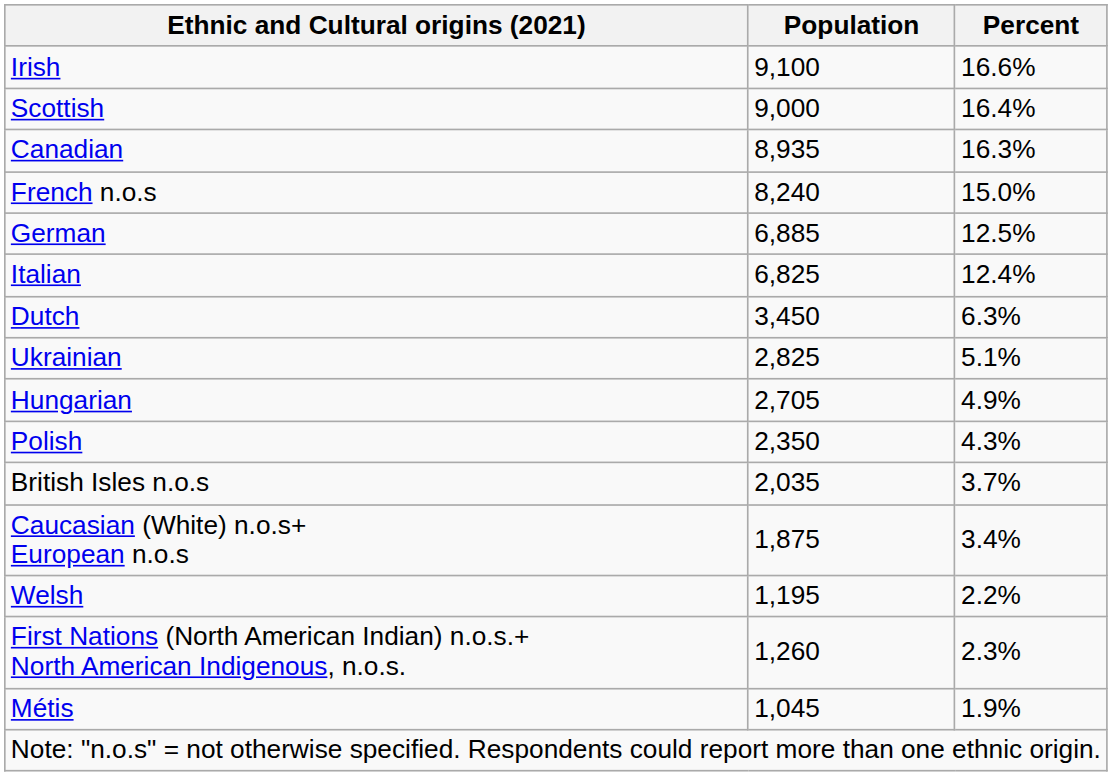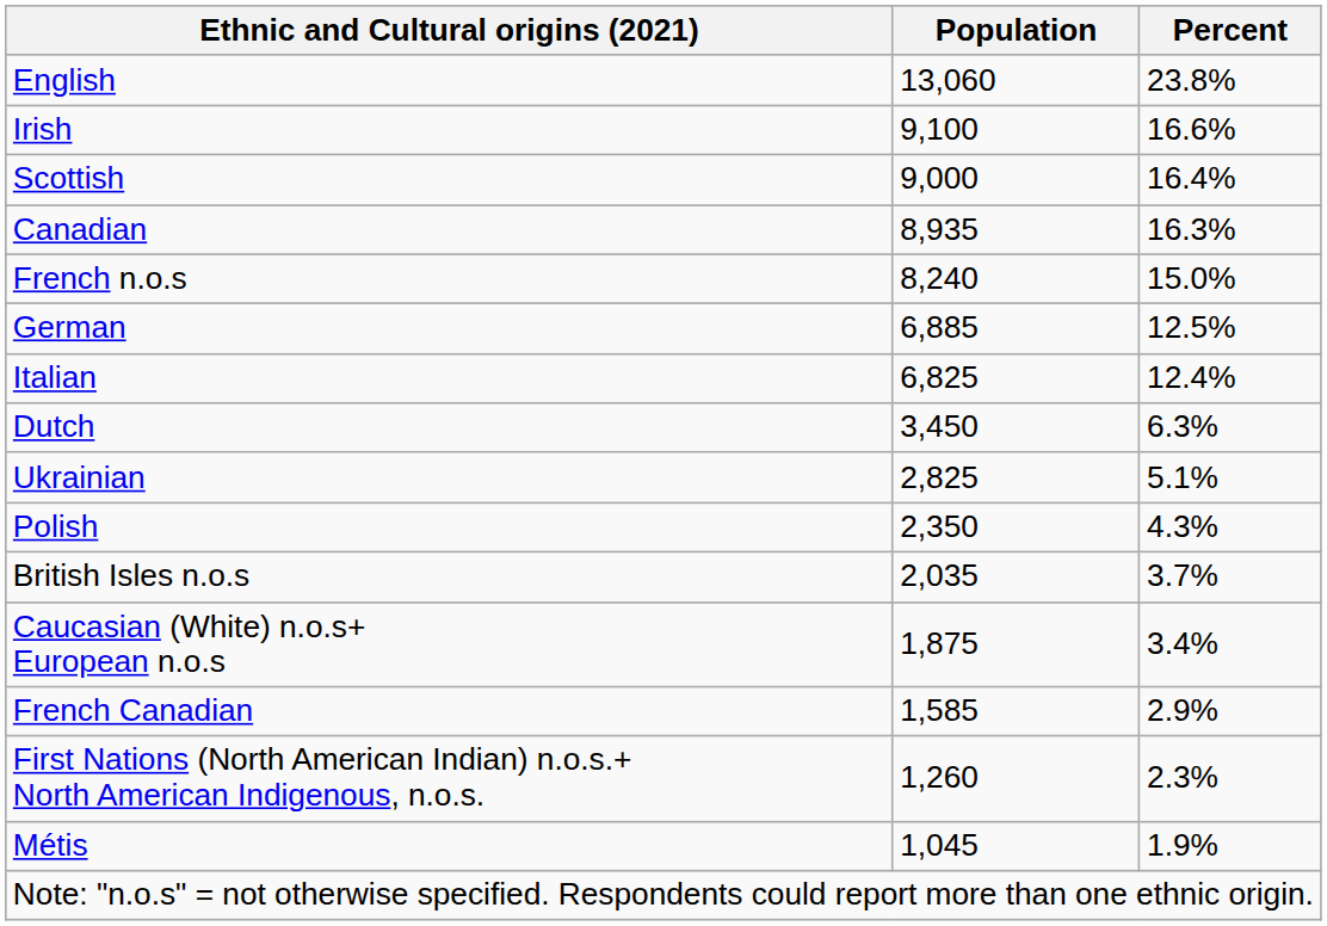+ row: English | 13,060 | 23.8%
- row: Hungarian | 2,705 | 4.9%
+ row: French Canadian | 1,585 | 2.9%
- row: Welsh | 1,195 | 2.2%
